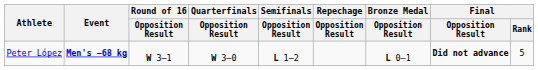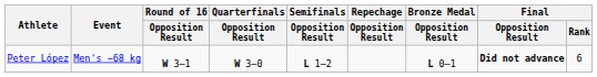Peter López | Event: bold -> normal
Peter López | Final / Rank: 5 -> 6
